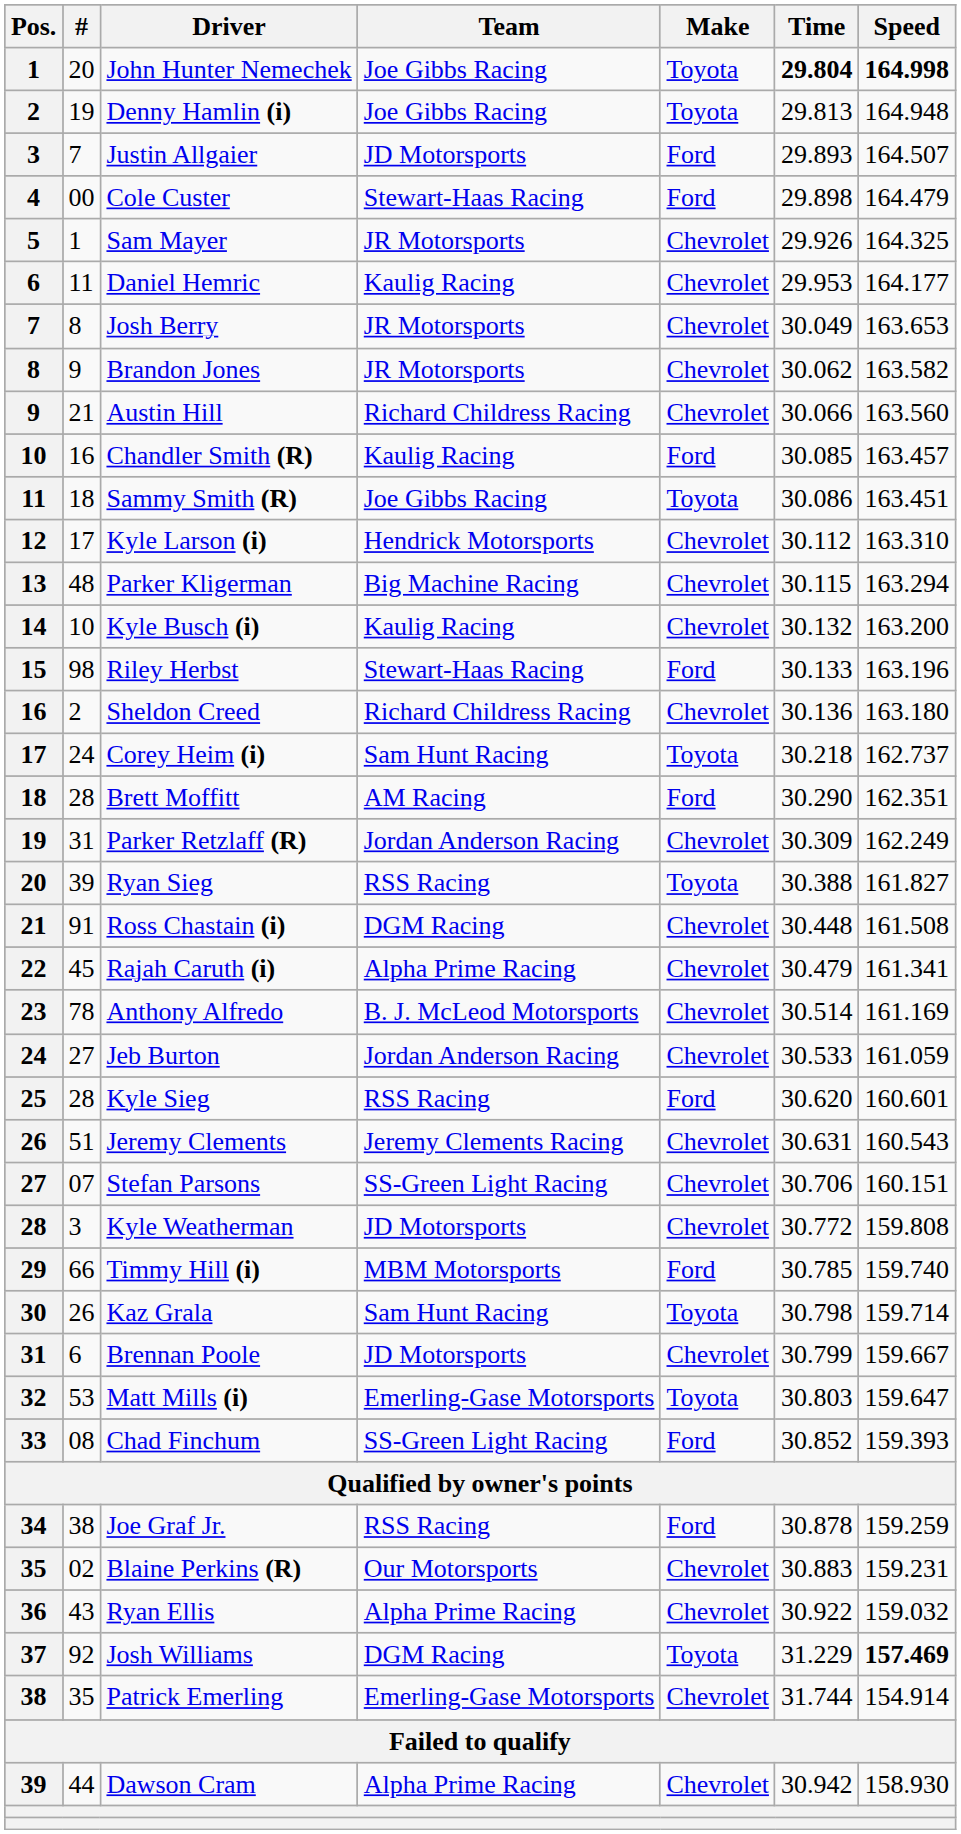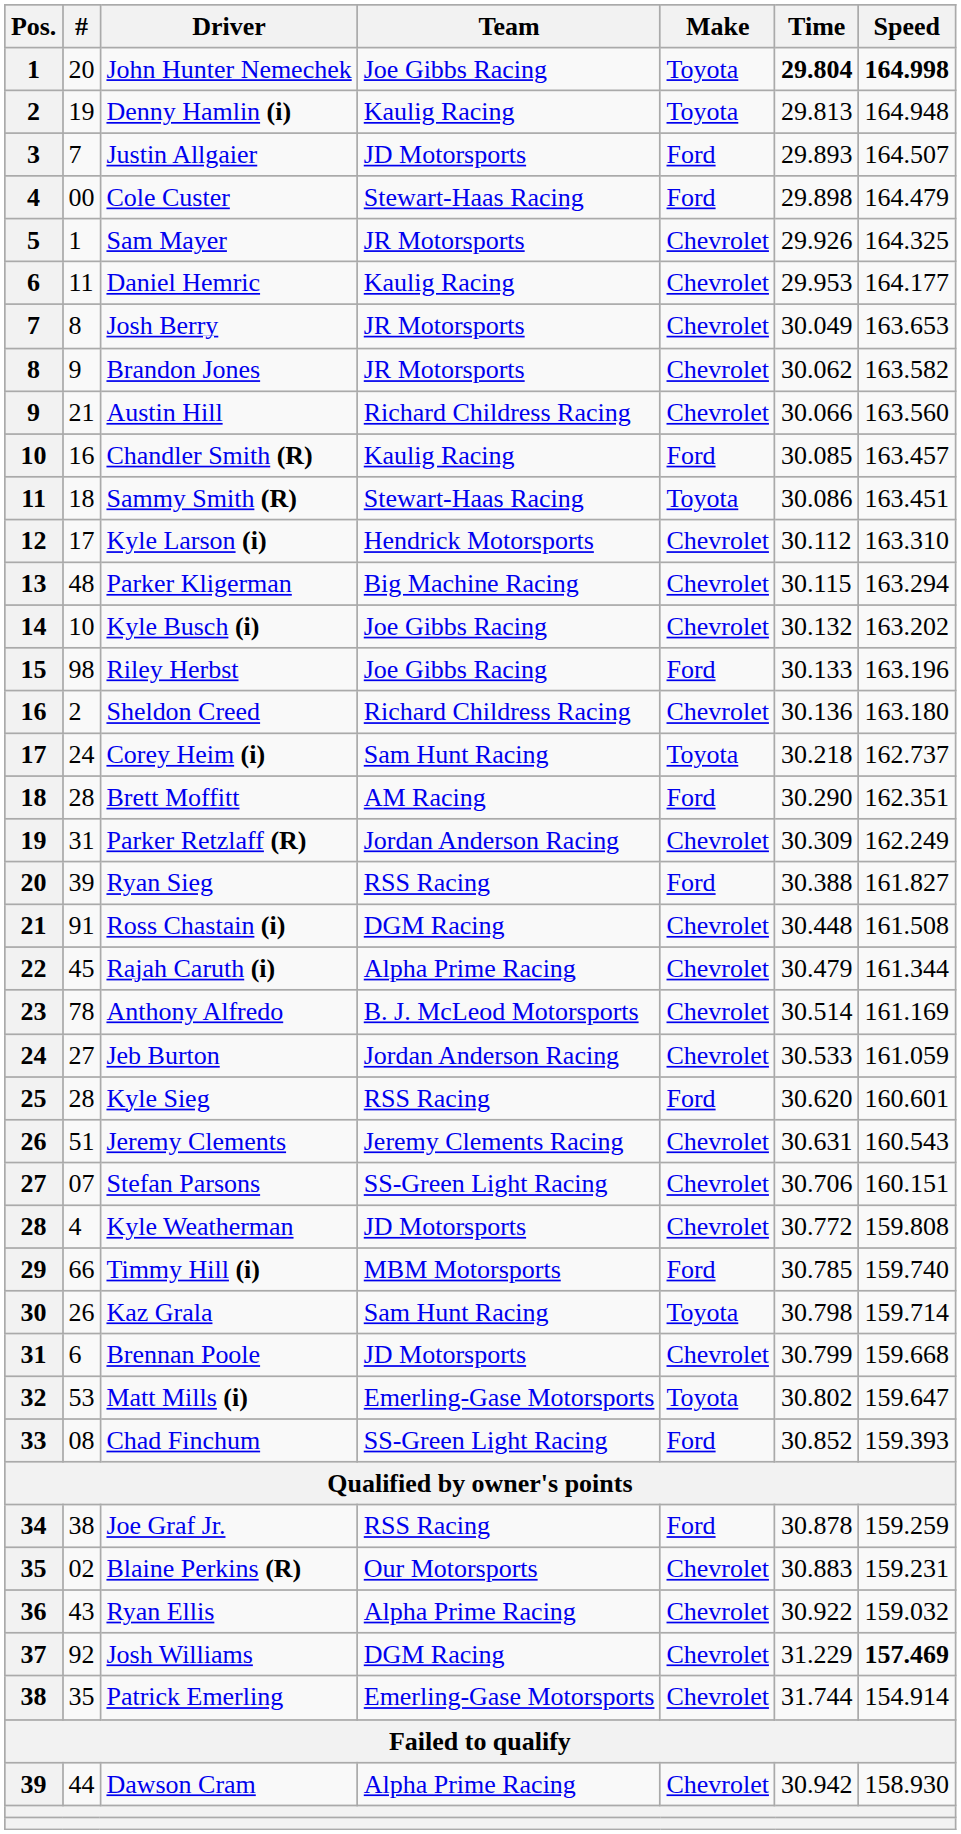Denny Hamlin (i) | Team: Joe Gibbs Racing -> Kaulig Racing
Sammy Smith (R) | Team: Joe Gibbs Racing -> Stewart-Haas Racing
Kyle Busch (i) | Team: Kaulig Racing -> Joe Gibbs Racing
Kyle Busch (i) | Speed: 163.200 -> 163.202
Riley Herbst | Team: Stewart-Haas Racing -> Joe Gibbs Racing
Ryan Sieg | Make: Toyota -> Ford
Rajah Caruth (i) | Speed: 161.341 -> 161.344
Kyle Weatherman | #: 3 -> 4
Brennan Poole | Speed: 159.667 -> 159.668
Matt Mills (i) | Time: 30.803 -> 30.802
Josh Williams | Make: Toyota -> Chevrolet
